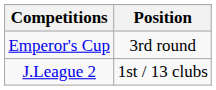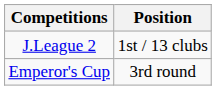rows swapped: J.League 2 <-> Emperor's Cup
